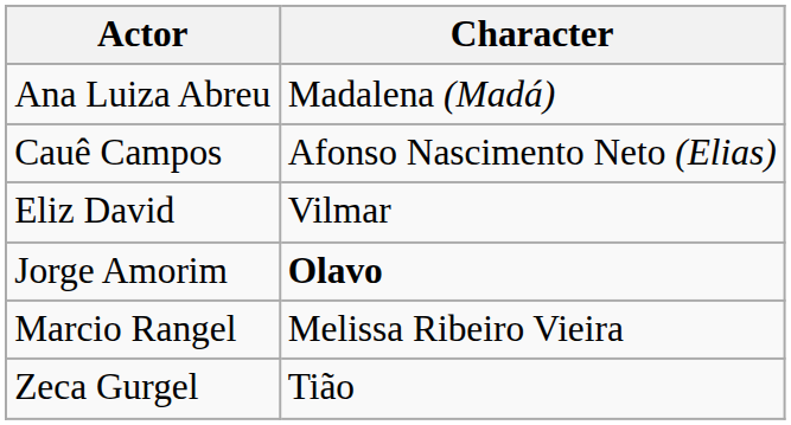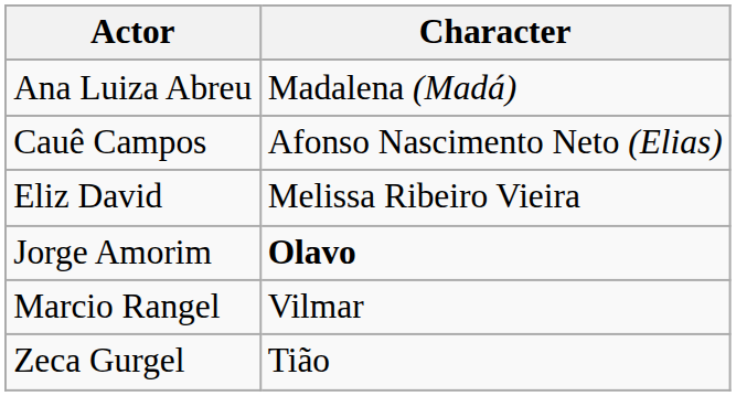Eliz David | Character: Vilmar -> Melissa Ribeiro Vieira
Marcio Rangel | Character: Melissa Ribeiro Vieira -> Vilmar
